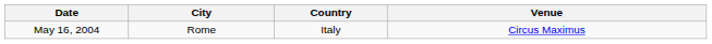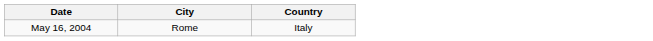- column: Venue | Circus Maximus
